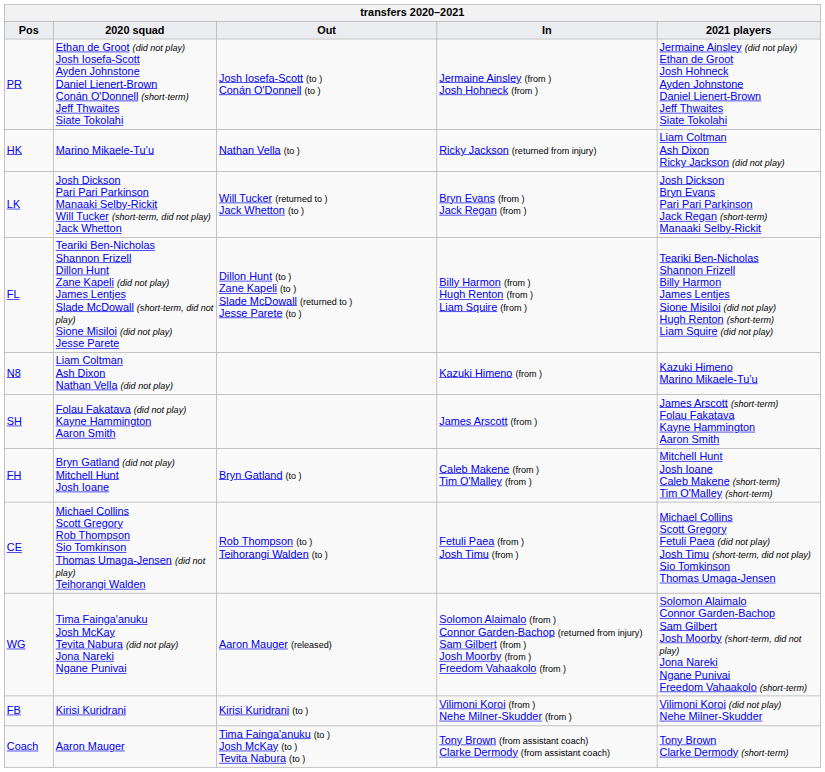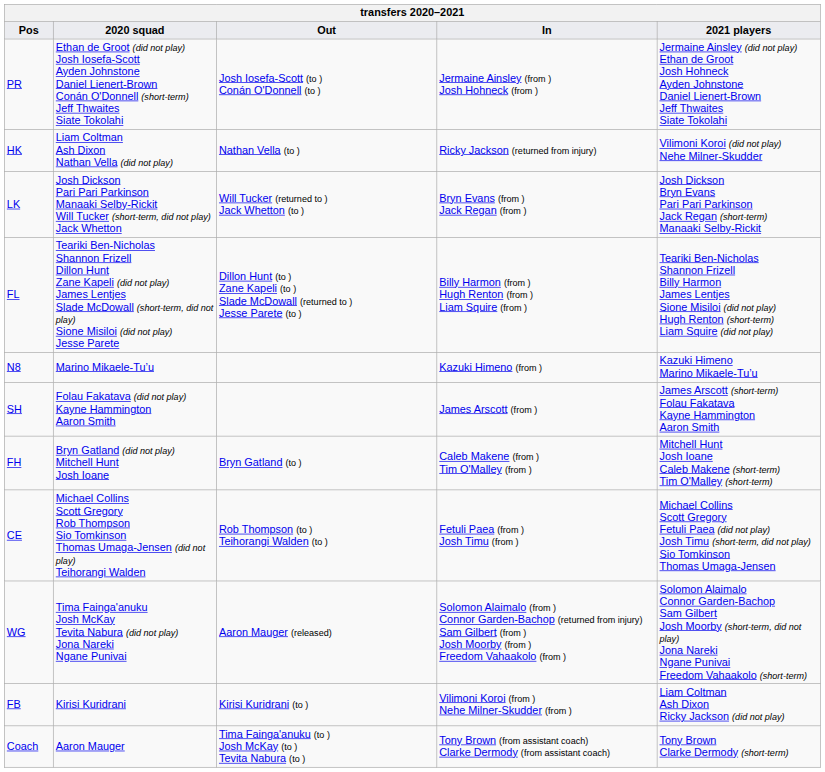HK | 2020 squad: Marino Mikaele-Tu’u -> Liam Coltman Ash Dixon Nathan Vella (did not play)
HK | 2021 players: Liam Coltman Ash Dixon Ricky Jackson (did not play) -> Vilimoni Koroi (did not play) Nehe Milner-Skudder
N8 | 2020 squad: Liam Coltman Ash Dixon Nathan Vella (did not play) -> Marino Mikaele-Tu’u
FB | 2021 players: Vilimoni Koroi (did not play) Nehe Milner-Skudder -> Liam Coltman Ash Dixon Ricky Jackson (did not play)
